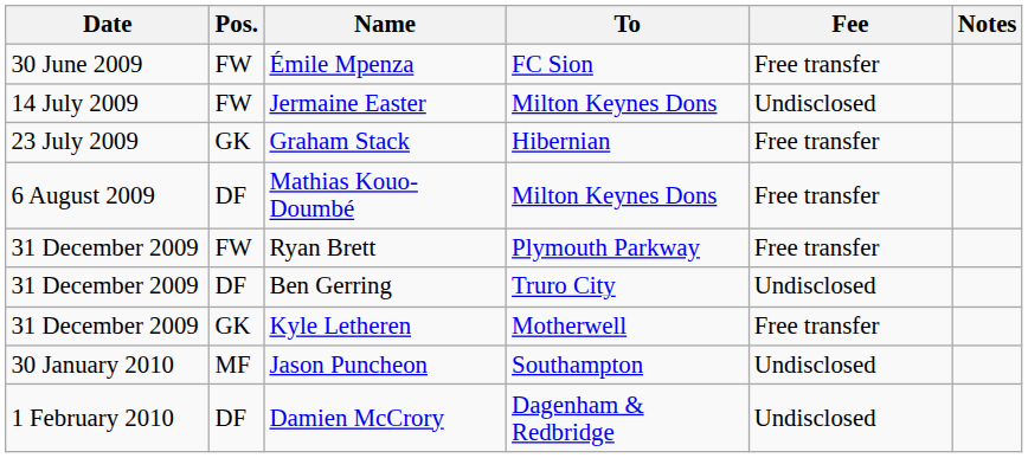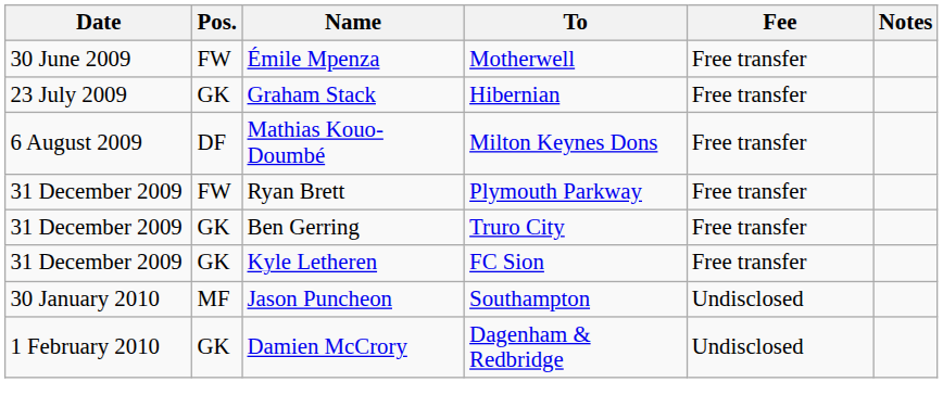Émile Mpenza | To: FC Sion -> Motherwell
- row: 14 July 2009 | FW | Jermaine Easter | Milton Keynes Dons | Undisclosed
Ben Gerring | Pos.: DF -> GK
Ben Gerring | Fee: Undisclosed -> Free transfer
Kyle Letheren | To: Motherwell -> FC Sion
Damien McCrory | Pos.: DF -> GK
